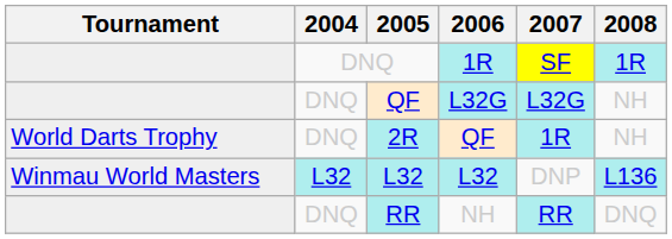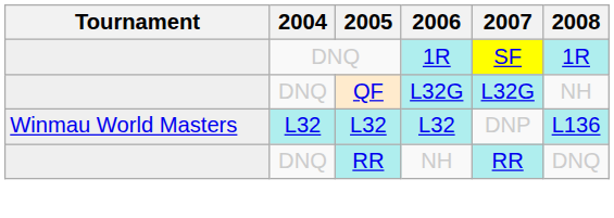- row: World Darts Trophy | DNQ | 2R | QF | 1R | NH
